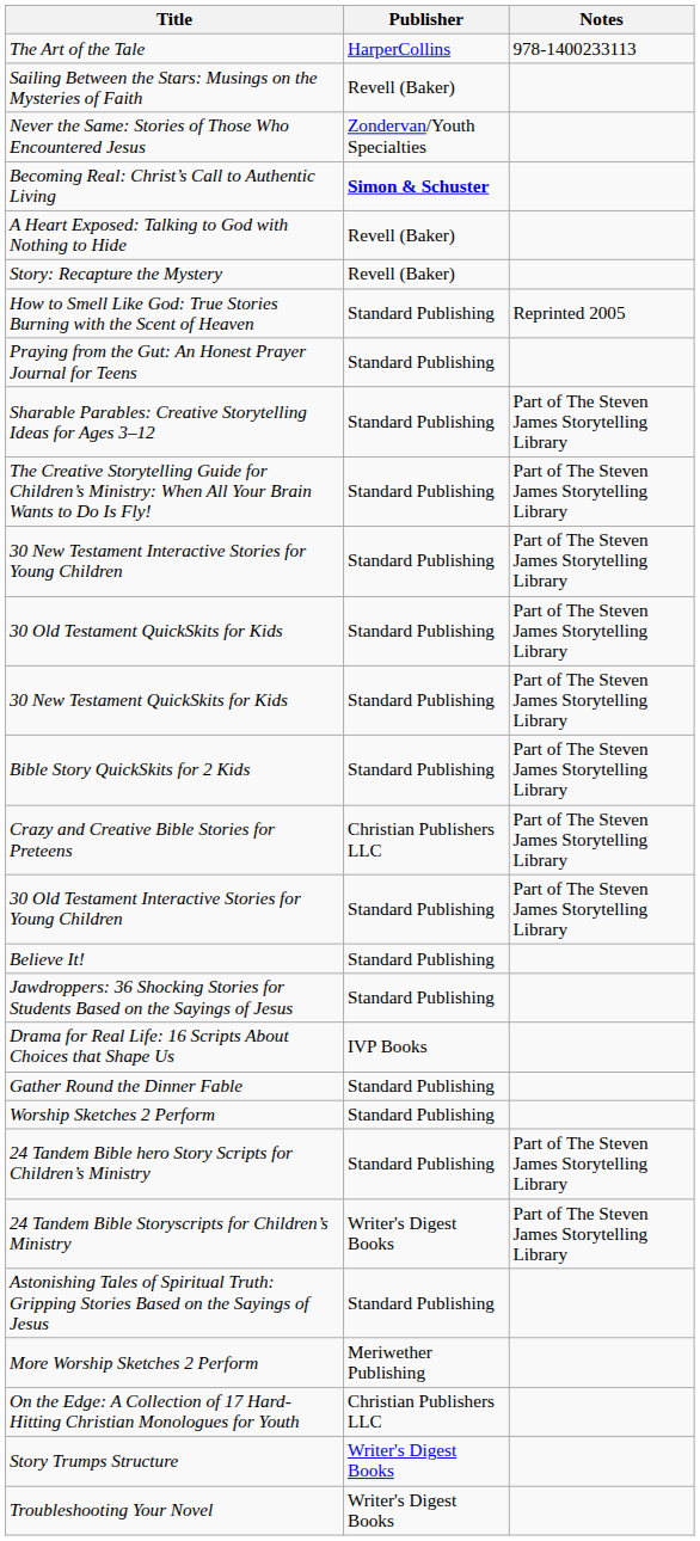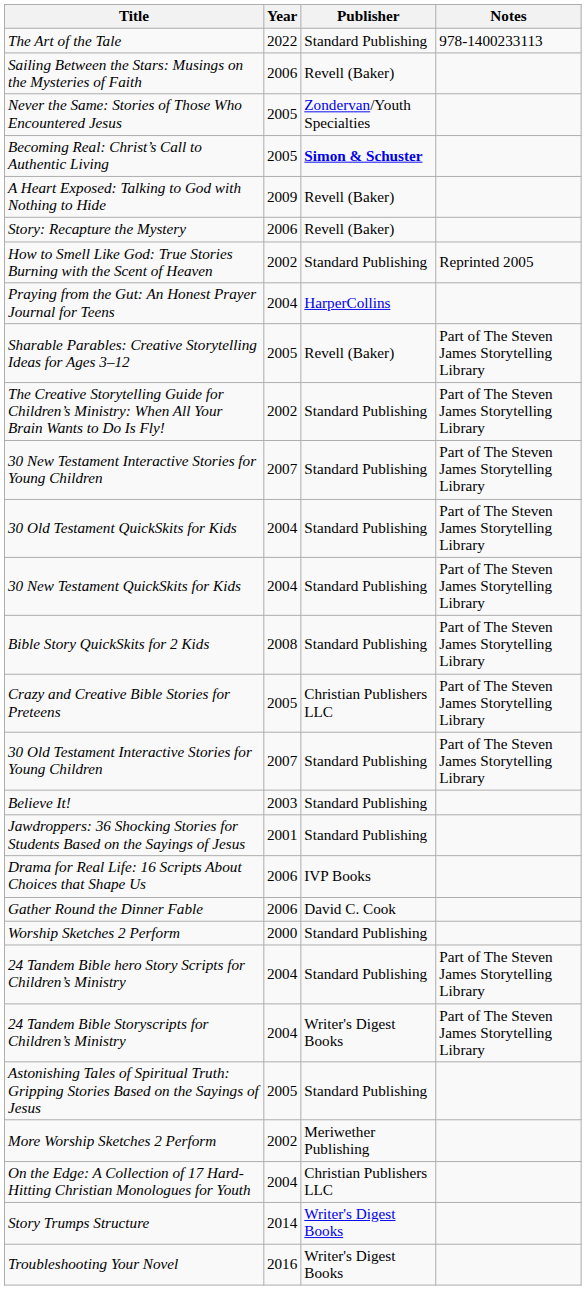+ column: Year | 2022 | 2006 | 2005 | 2005 | 2009 | 2006 | 2002 | 2004 | 2005 | 2002 | 2007 | 2004 | 2004 | 2008 | 2005 | 2007 | 2003 | 2001 | 2006 | 2006 | 2000 | 2004 | 2004 | 2005 | 2002 | 2004 | 2014 | 2016
The Art of the Tale | Publisher: HarperCollins -> Standard Publishing
Praying from the Gut: An Honest Prayer Journal for Teens | Publisher: Standard Publishing -> HarperCollins
Sharable Parables: Creative Storytelling Ideas for Ages 3–12 | Publisher: Standard Publishing -> Revell (Baker)
Gather Round the Dinner Fable | Publisher: Standard Publishing -> David C. Cook
